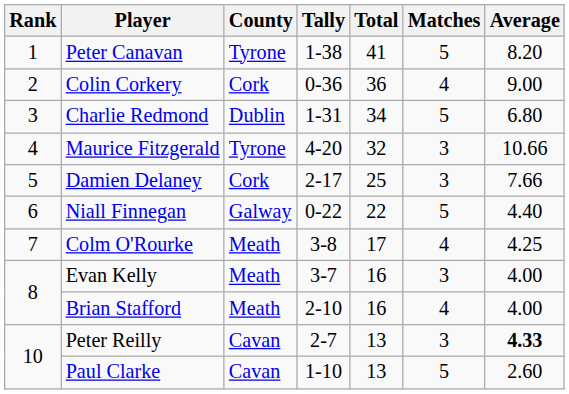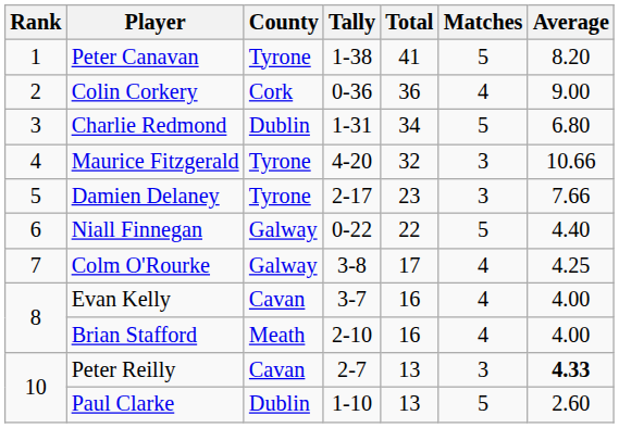Damien Delaney | County: Cork -> Tyrone
Damien Delaney | Total: 25 -> 23
Colm O'Rourke | County: Meath -> Galway
Evan Kelly | County: Meath -> Cavan
Evan Kelly | Matches: 3 -> 4
Paul Clarke | County: Cavan -> Dublin
